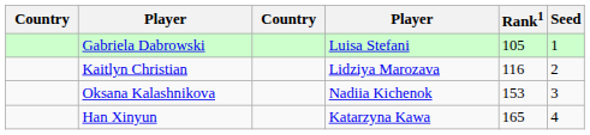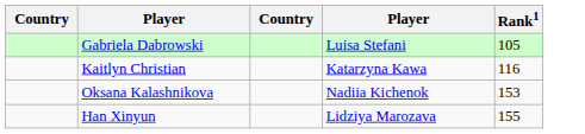- column: Seed | 1 | 2 | 3 | 4
Kaitlyn Christian | column 4: Lidziya Marozava -> Katarzyna Kawa
Han Xinyun | column 4: Katarzyna Kawa -> Lidziya Marozava
Han Xinyun | Rank1: 165 -> 155
